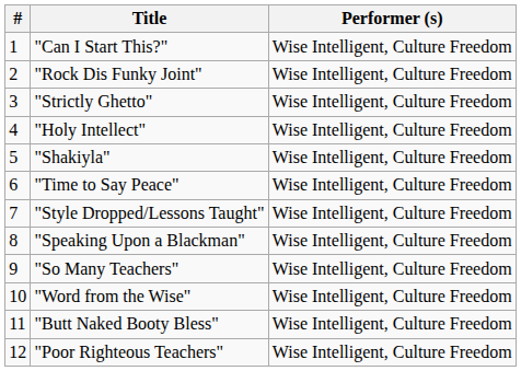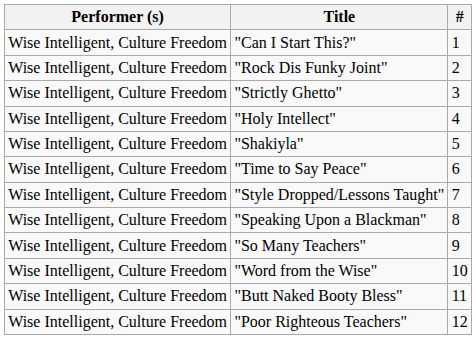columns swapped: # <-> Performer (s)
